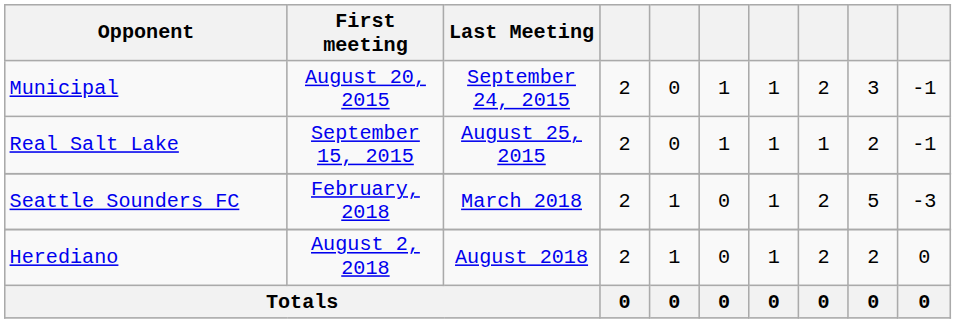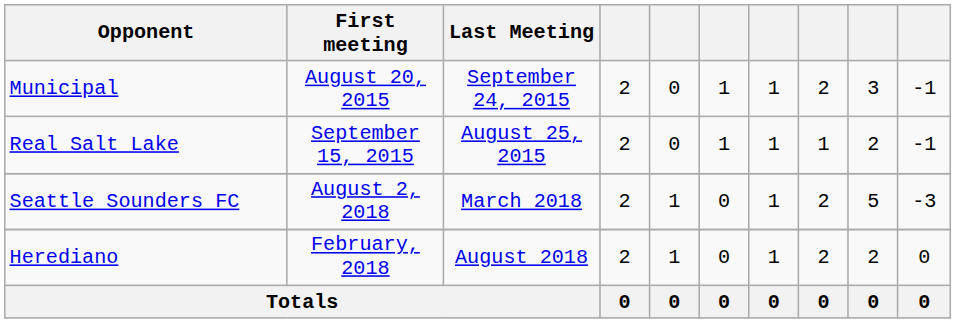Seattle Sounders FC | First meeting: February, 2018 -> August 2, 2018
Herediano | First meeting: August 2, 2018 -> February, 2018
